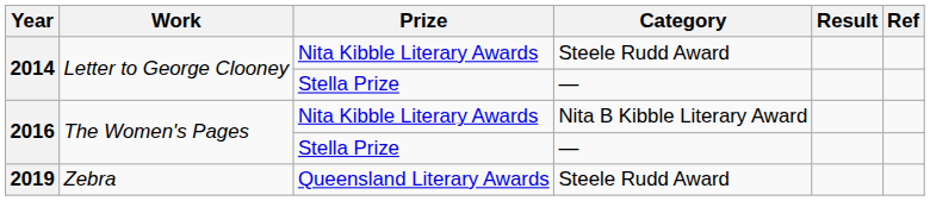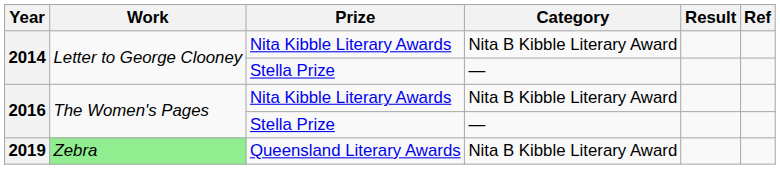2014 / Nita Kibble Literary Awards | Category: Steele Rudd Award -> Nita B Kibble Literary Award
2019 | Work: no background -> lightgreen background
2019 | Category: Steele Rudd Award -> Nita B Kibble Literary Award
